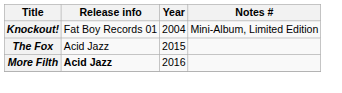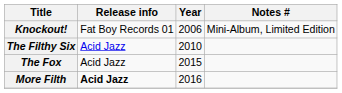Knockout! | Year: 2004 -> 2006
+ row: The Filthy Six | Acid Jazz | 2010
